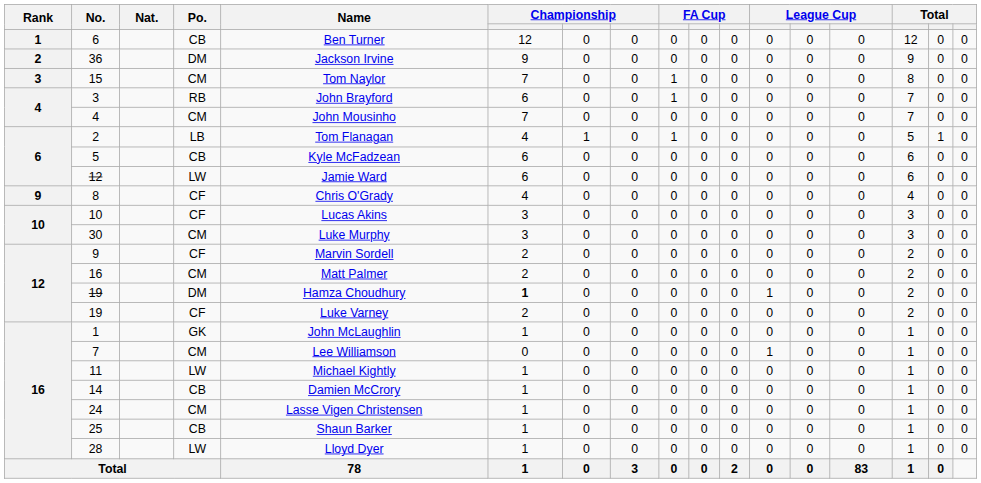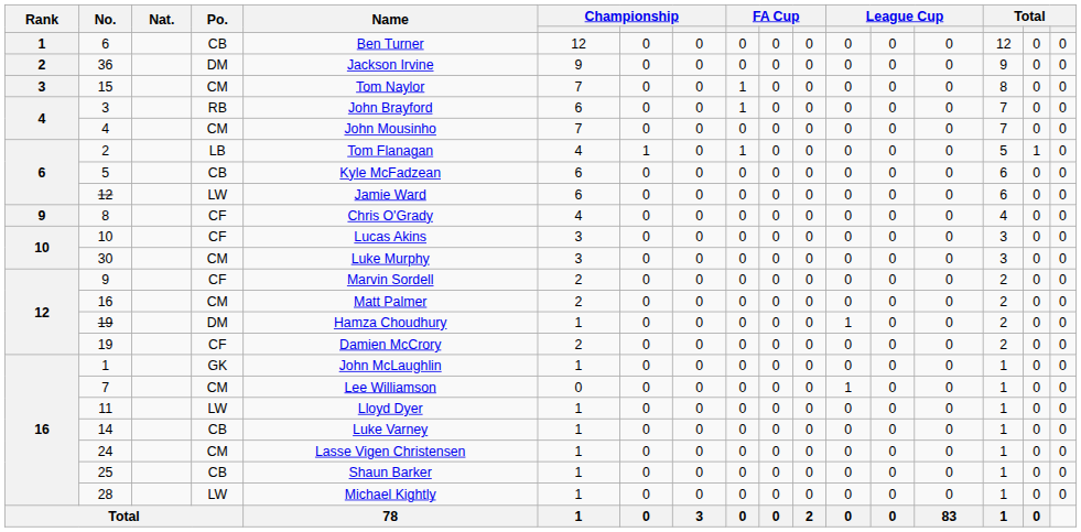19 / DM | column 6: bold -> normal
19 / CF | Name: Luke Varney -> Damien McCrory
11 | Name: Michael Kightly -> Lloyd Dyer
14 | Name: Damien McCrory -> Luke Varney
28 | Name: Lloyd Dyer -> Michael Kightly
